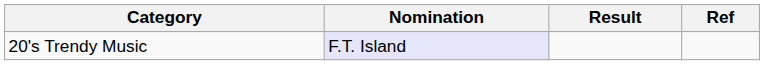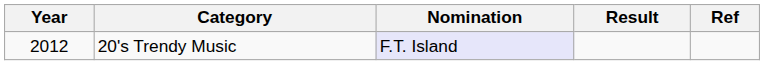+ column: Year | 2012
